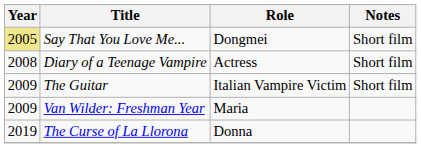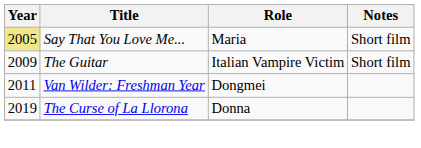Say That You Love Me... | Role: Dongmei -> Maria
- row: 2008 | Diary of a Teenage Vampire | Actress | Short film
Van Wilder: Freshman Year | Year: 2009 -> 2011
Van Wilder: Freshman Year | Role: Maria -> Dongmei
